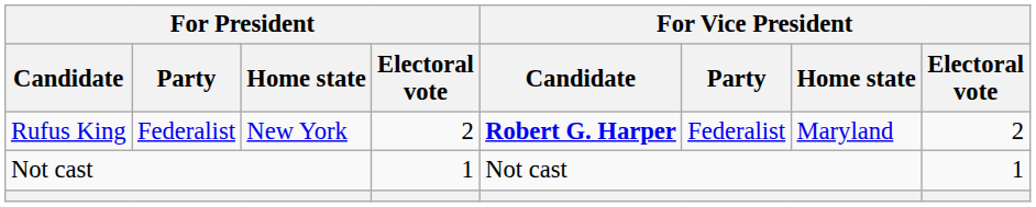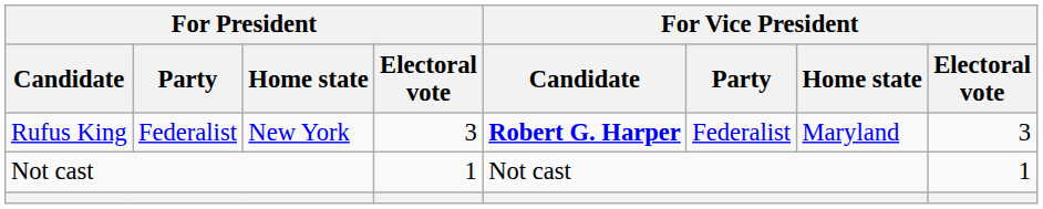Rufus King | For President / Electoral vote: 2 -> 3
Rufus King | For Vice President / Electoral vote: 2 -> 3
